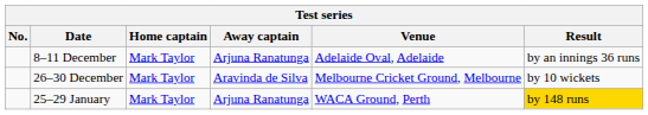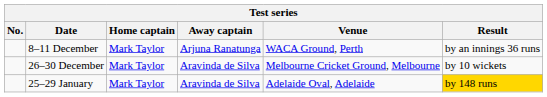8–11 December | Venue: Adelaide Oval, Adelaide -> WACA Ground, Perth
25–29 January | Away captain: Arjuna Ranatunga -> Aravinda de Silva
25–29 January | Venue: WACA Ground, Perth -> Adelaide Oval, Adelaide
